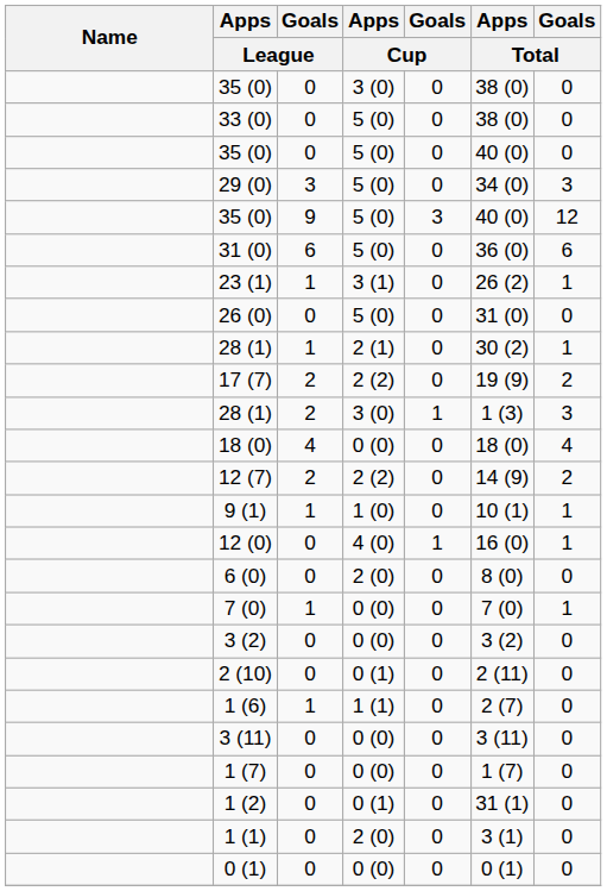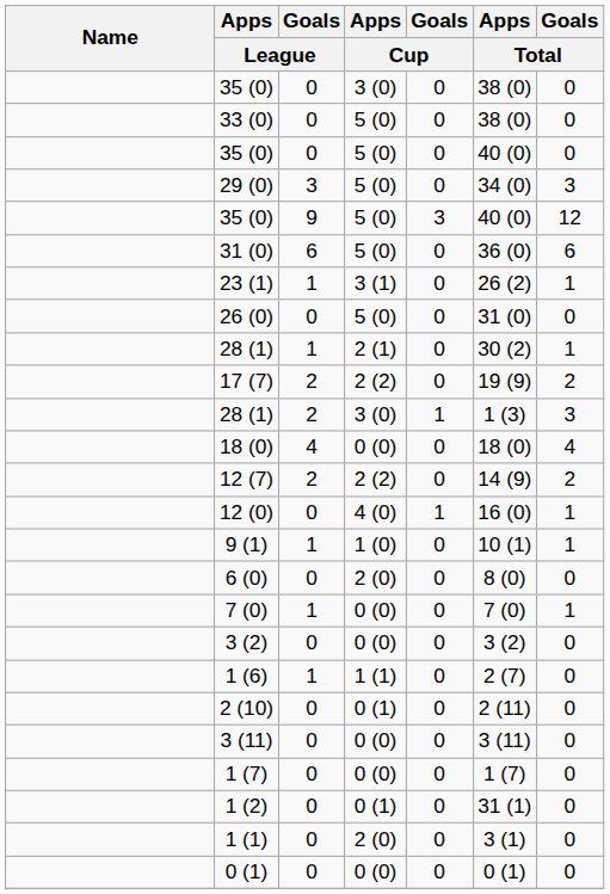rows swapped: 12 (0) <-> 9 (1)
rows swapped: 2 (10) <-> 1 (6)
